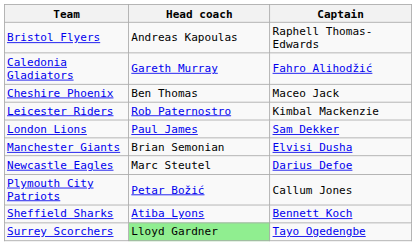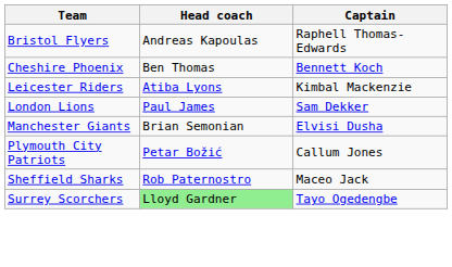- row: Caledonia Gladiators | Gareth Murray | Fahro Alihodžić
Cheshire Phoenix | Captain: Maceo Jack -> Bennett Koch
Leicester Riders | Head coach: Rob Paternostro -> Atiba Lyons
- row: Newcastle Eagles | Marc Steutel | Darius Defoe
Sheffield Sharks | Head coach: Atiba Lyons -> Rob Paternostro
Sheffield Sharks | Captain: Bennett Koch -> Maceo Jack
